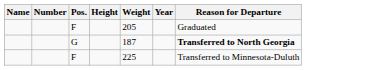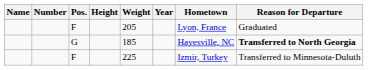+ column: Hometown | Lyon, France | Hayesville, NC | Izmir, Turkey
G | Weight: 187 -> 185
